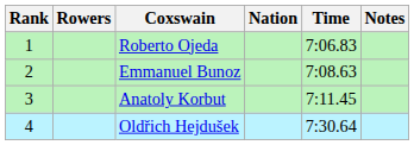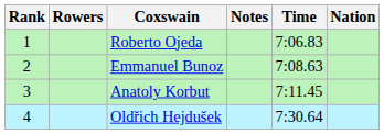columns swapped: Nation <-> Notes
